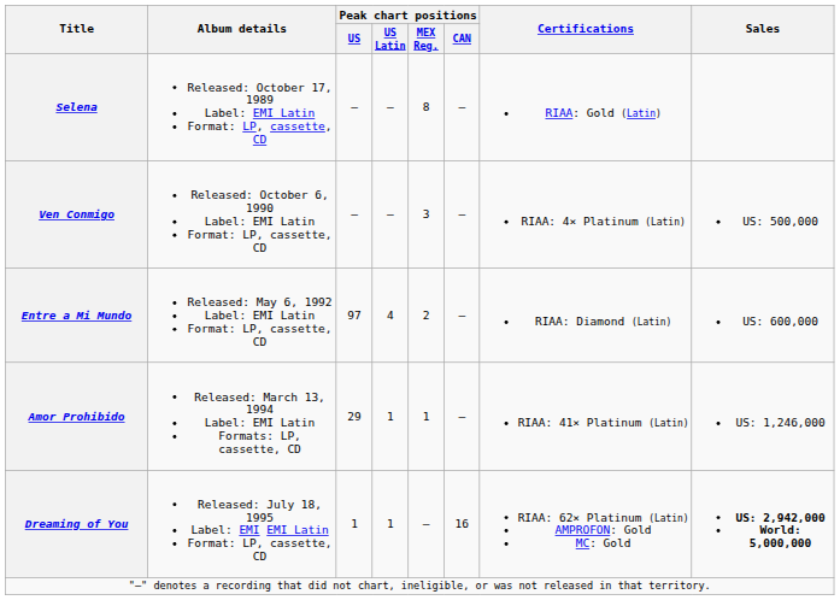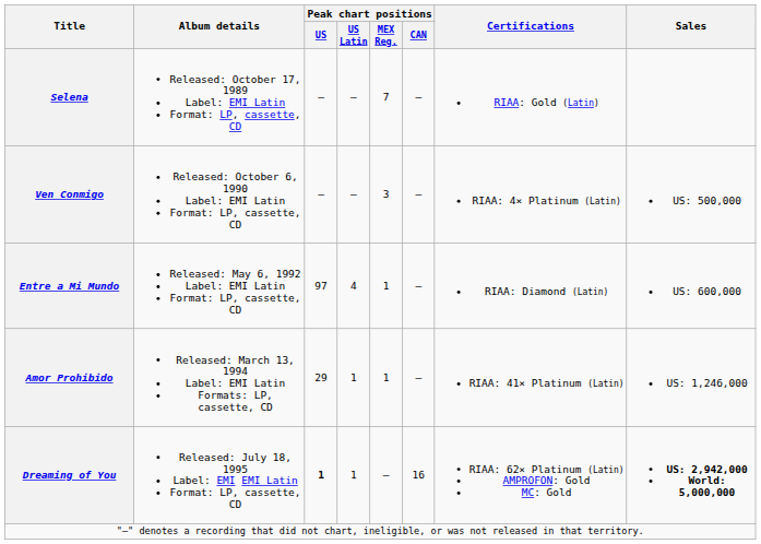Selena | Peak chart positions / MEX Reg.: 8 -> 7
Entre a Mi Mundo | Peak chart positions / MEX Reg.: 2 -> 1
Dreaming of You | Peak chart positions / US: normal -> bold
